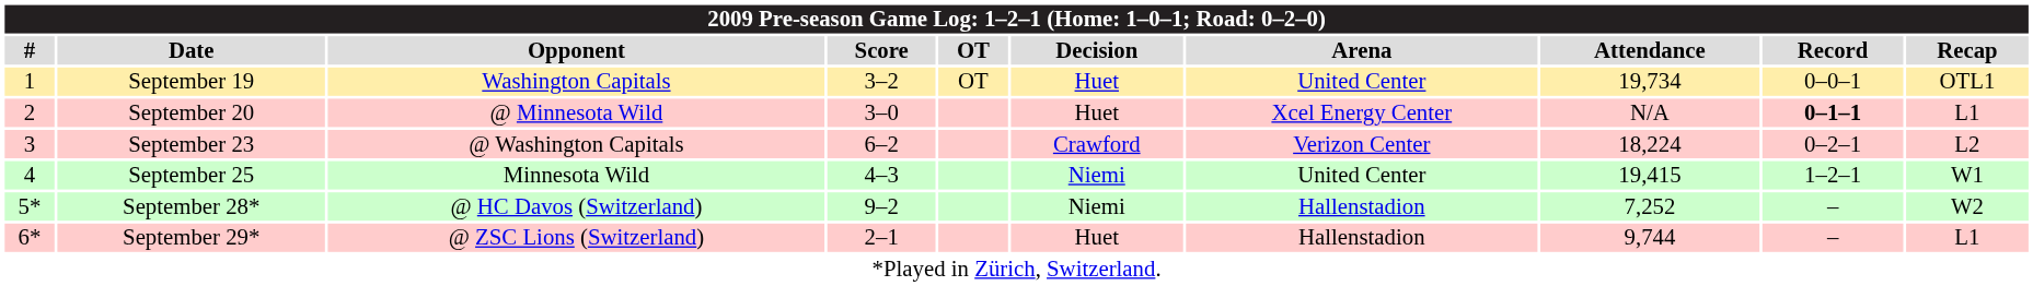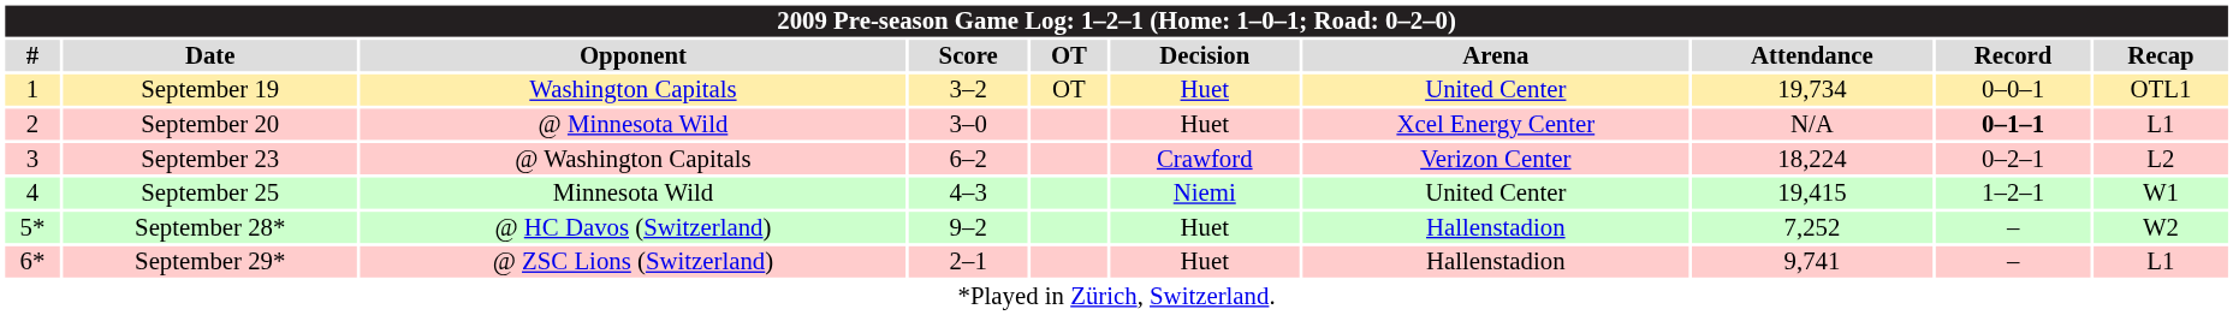September 28* | Decision: Niemi -> Huet
September 29* | Attendance: 9,744 -> 9,741
